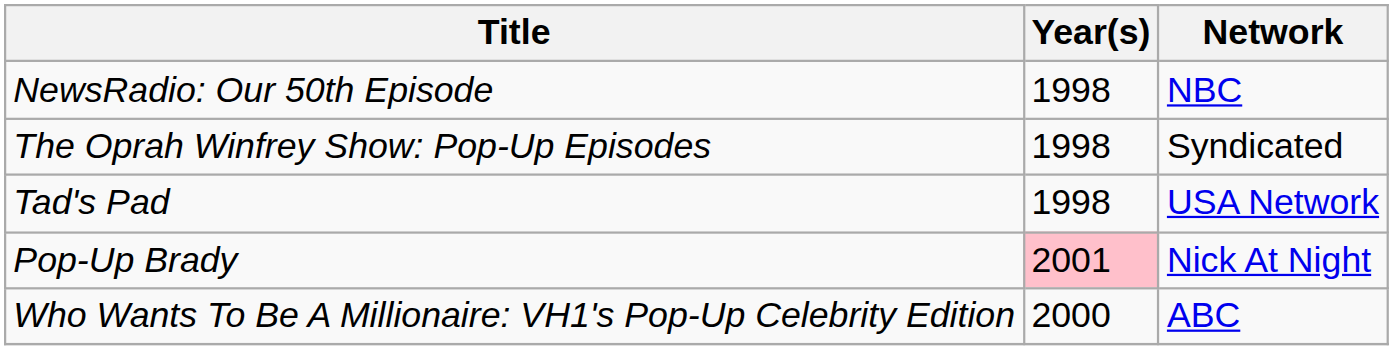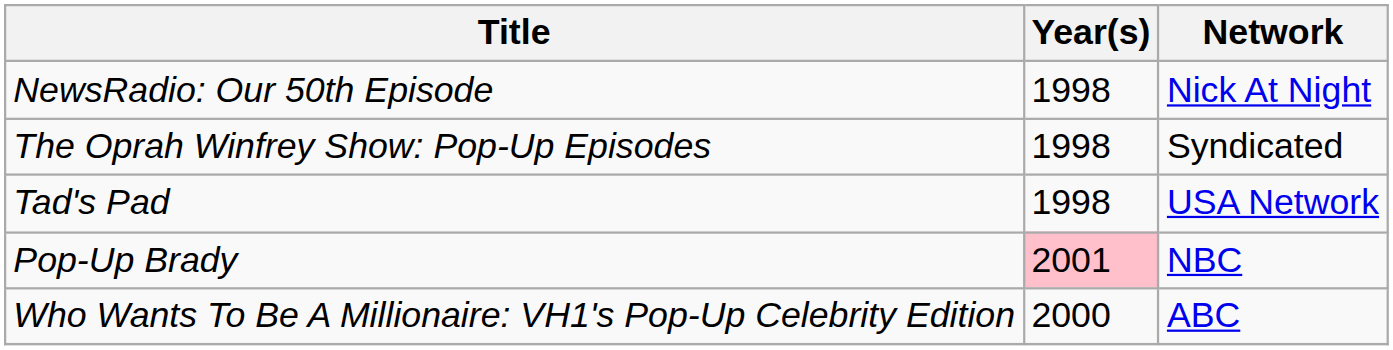NewsRadio: Our 50th Episode | Network: NBC -> Nick At Night
Pop-Up Brady | Network: Nick At Night -> NBC
